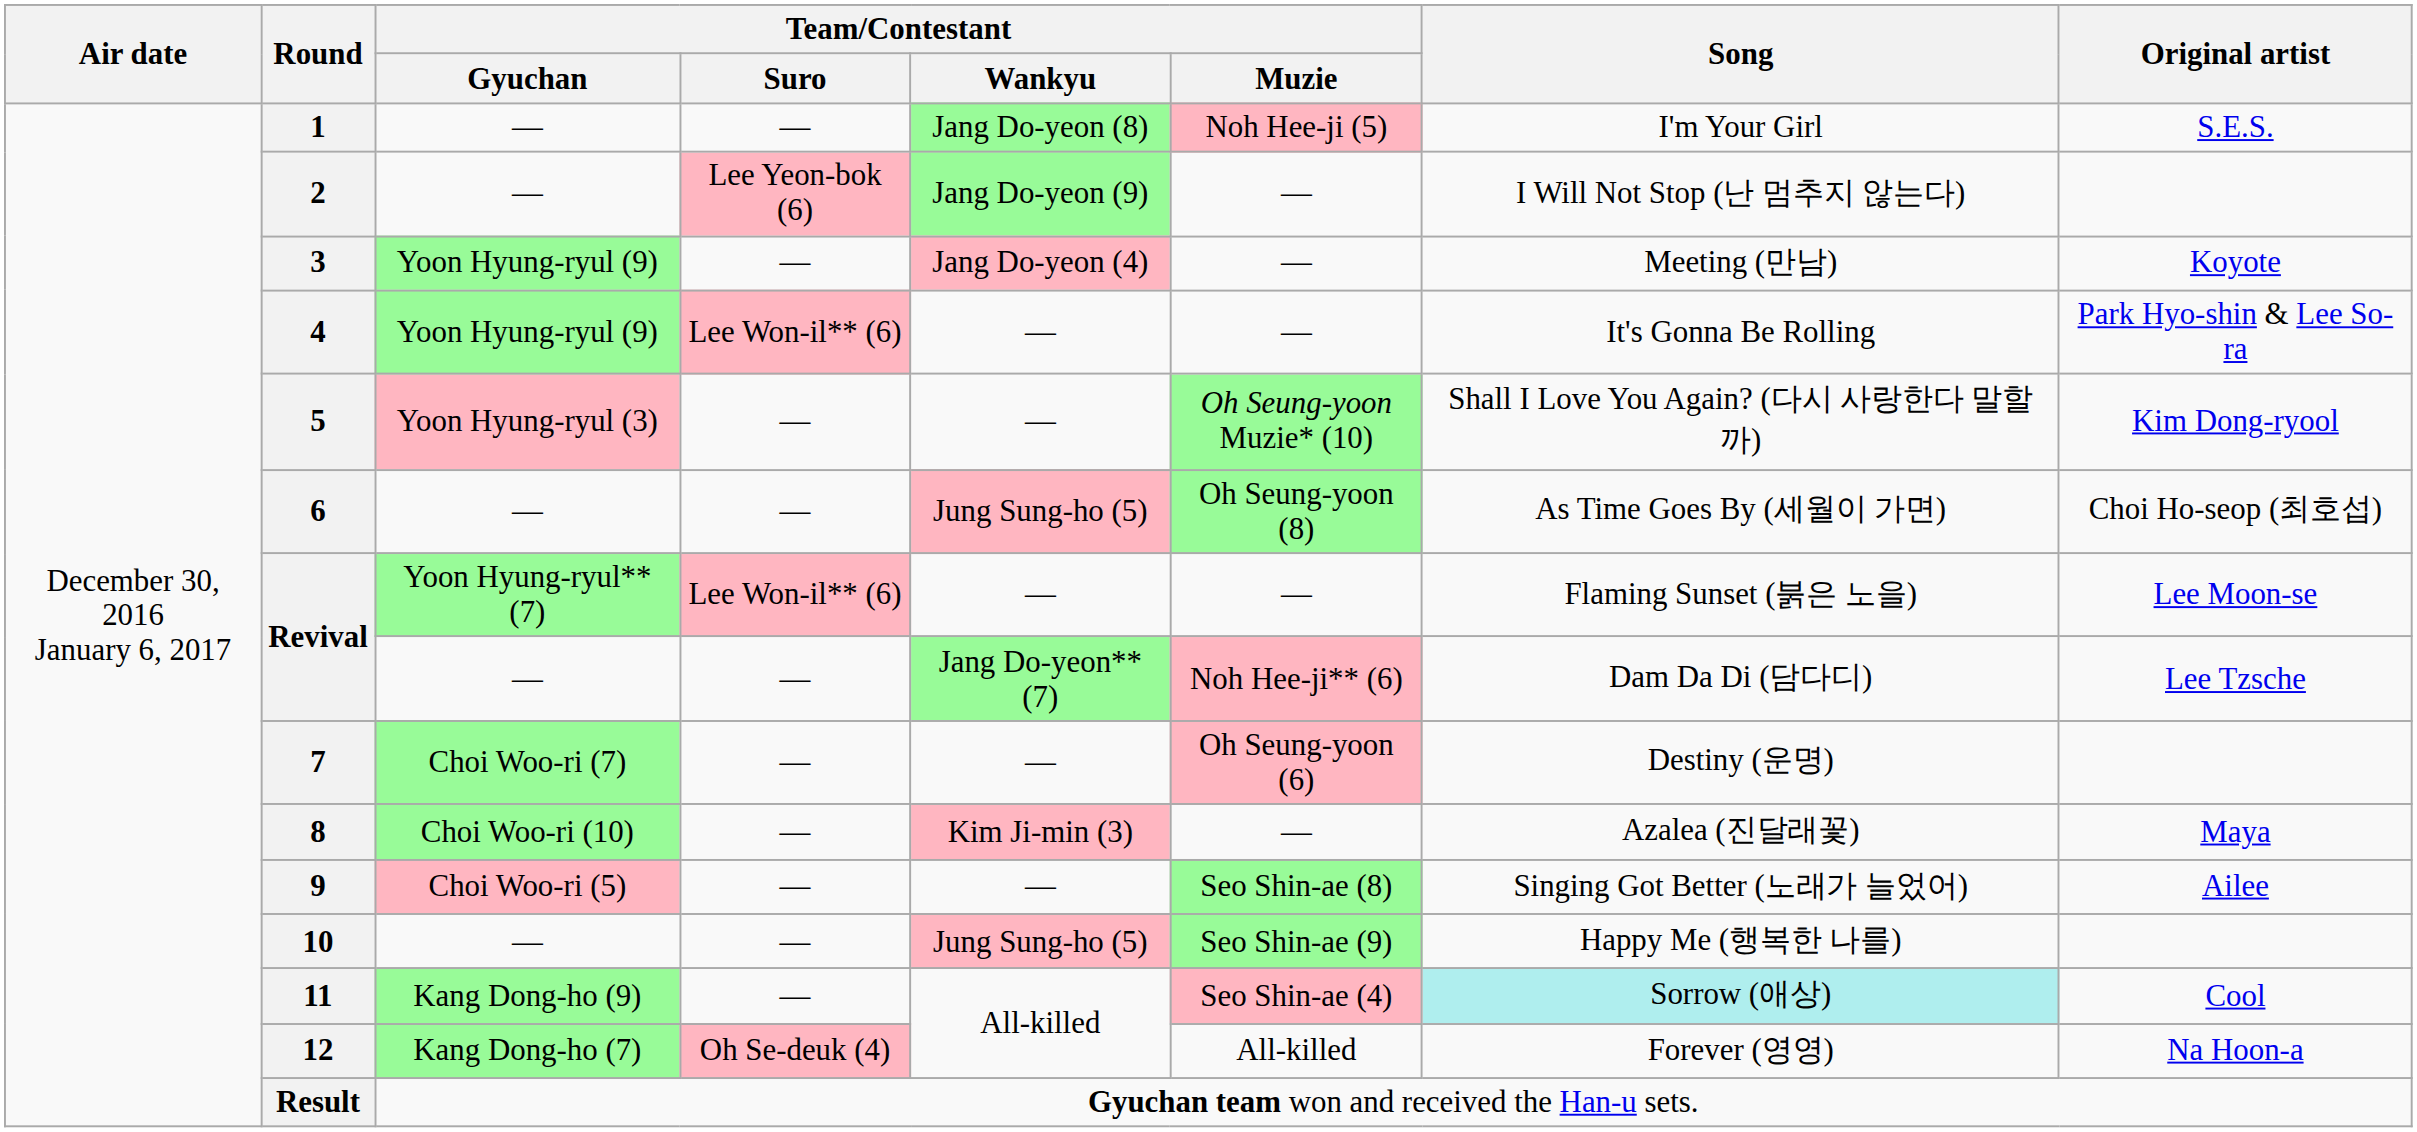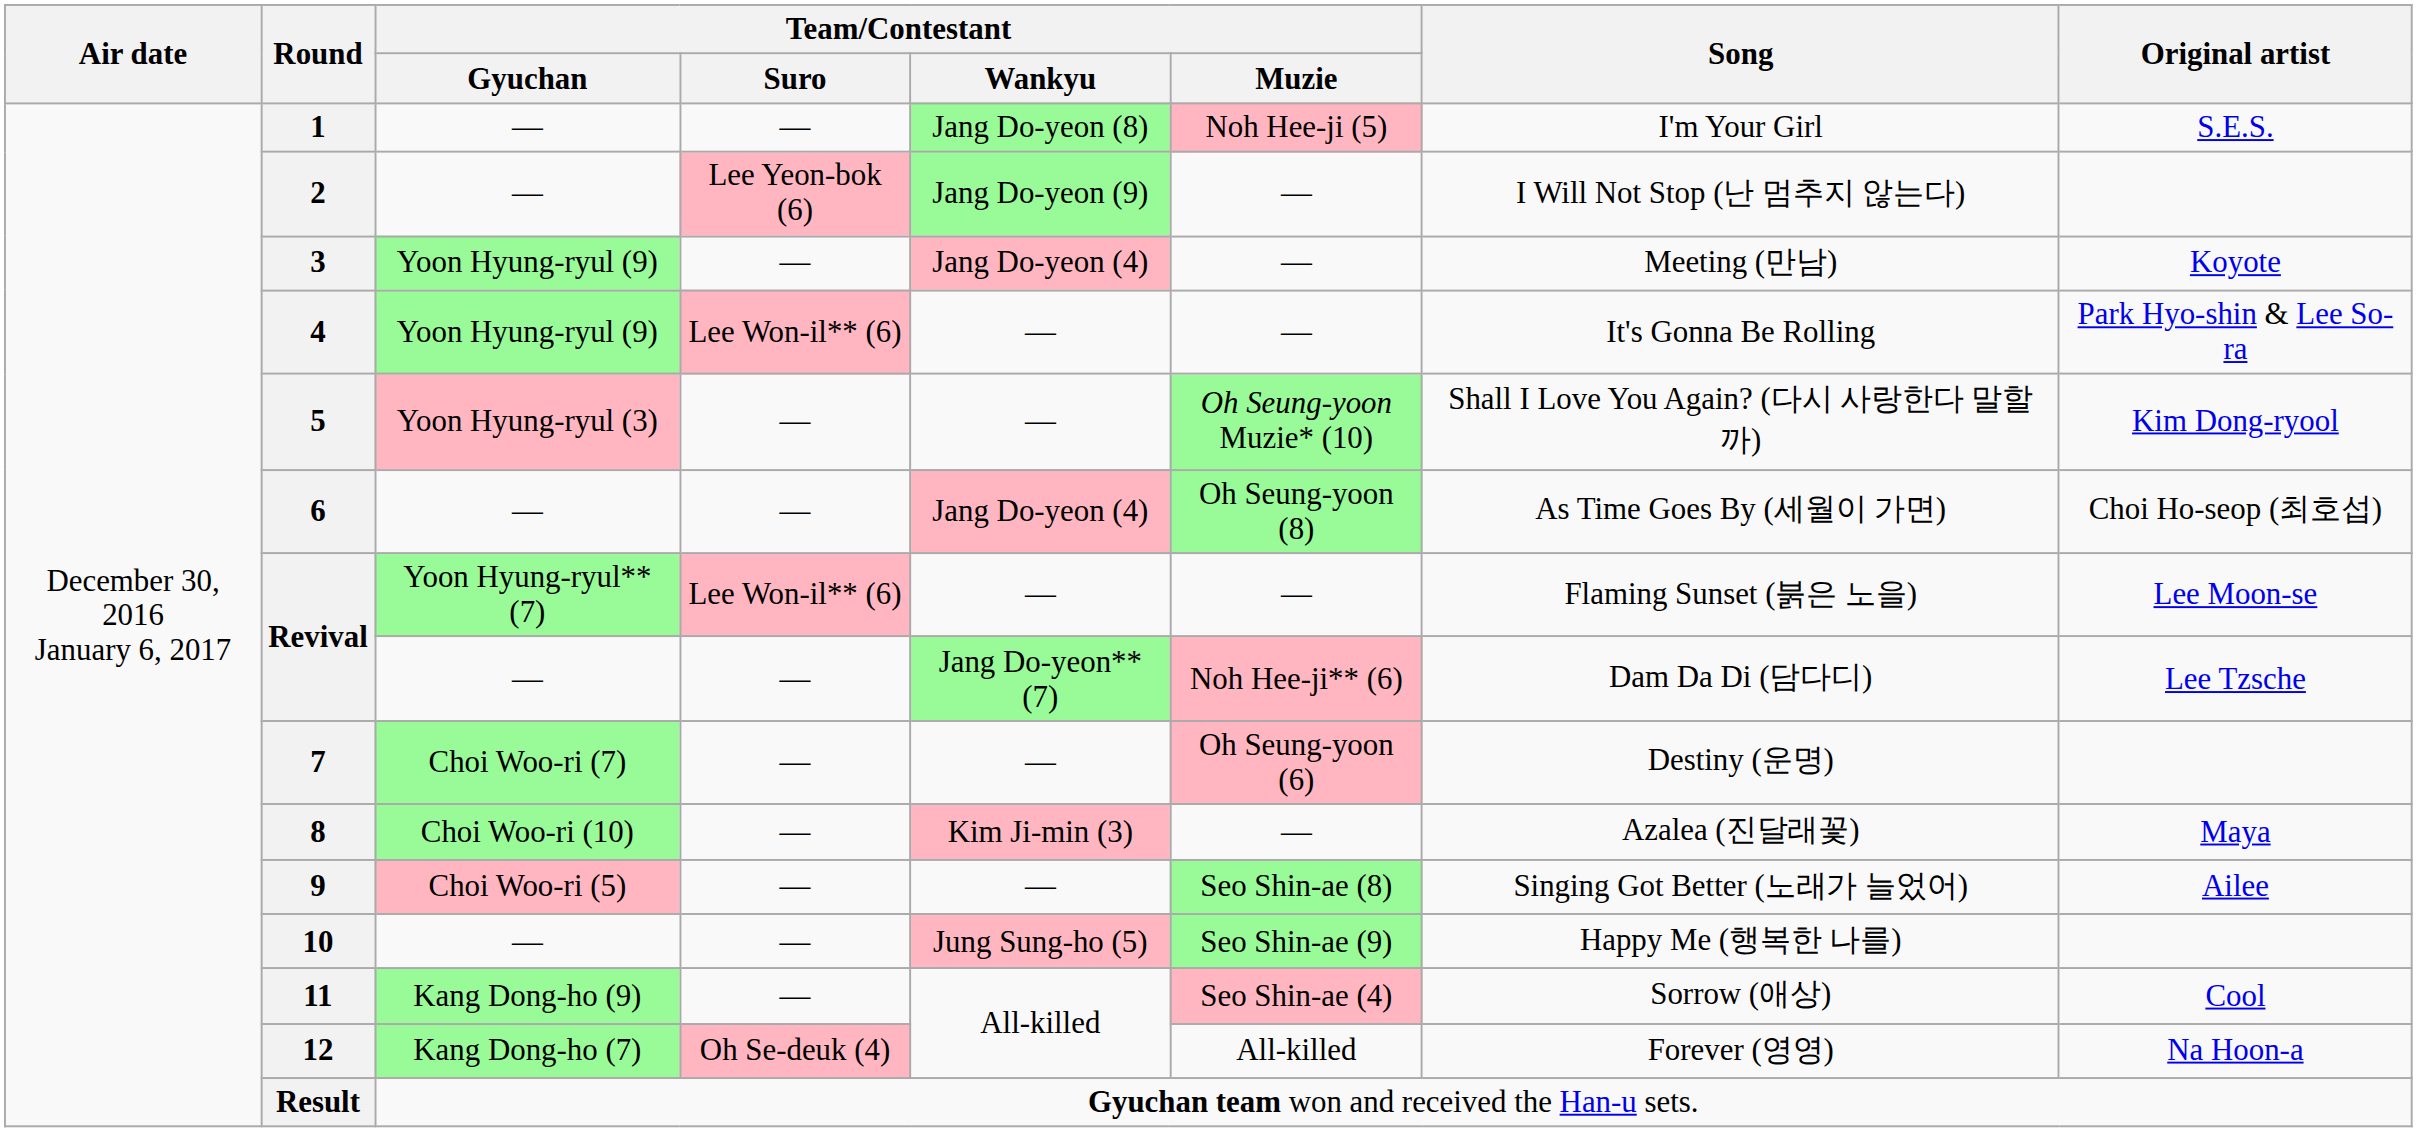6 | Team/Contestant / Wankyu: Jung Sung-ho (5) -> Jang Do-yeon (4)
11 | Song: paleturquoise background -> no background
